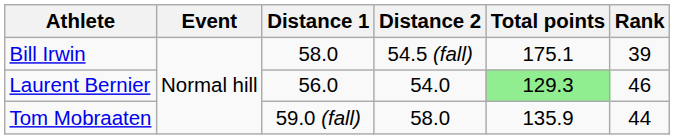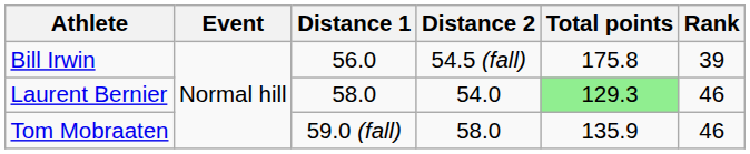Bill Irwin | Distance 1: 58.0 -> 56.0
Bill Irwin | Total points: 175.1 -> 175.8
Laurent Bernier | Distance 1: 56.0 -> 58.0
Tom Mobraaten | Rank: 44 -> 46
